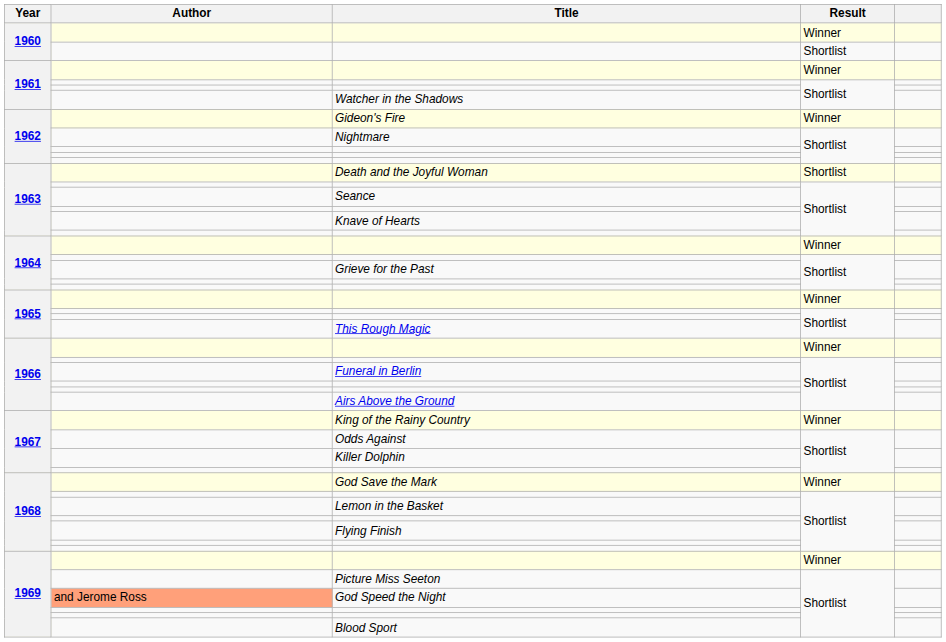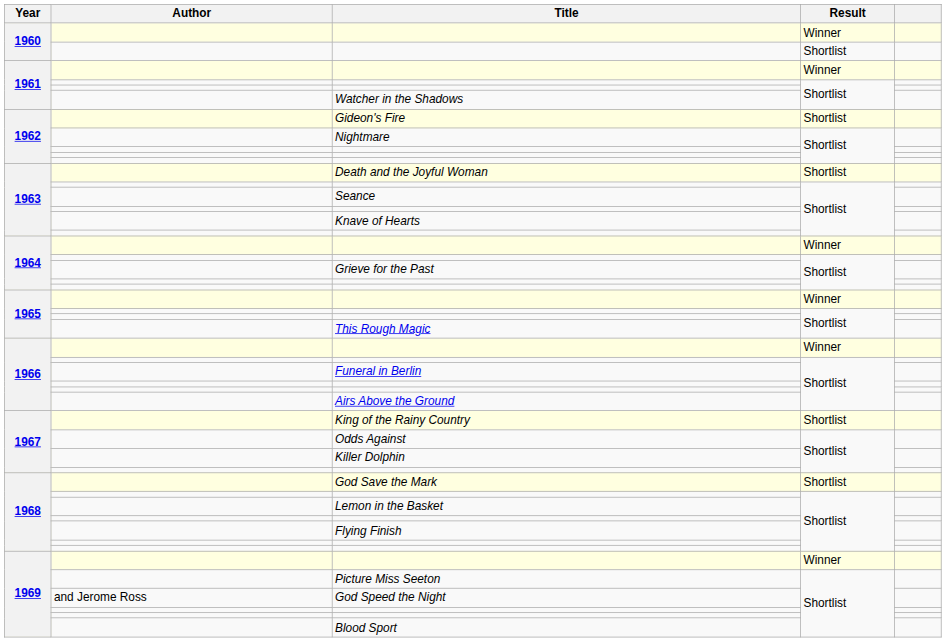Gideon's Fire | Result: Winner -> Shortlist
King of the Rainy Country | Result: Winner -> Shortlist
God Save the Mark | Result: Winner -> Shortlist
God Speed the Night | Author: lightsalmon background -> no background
